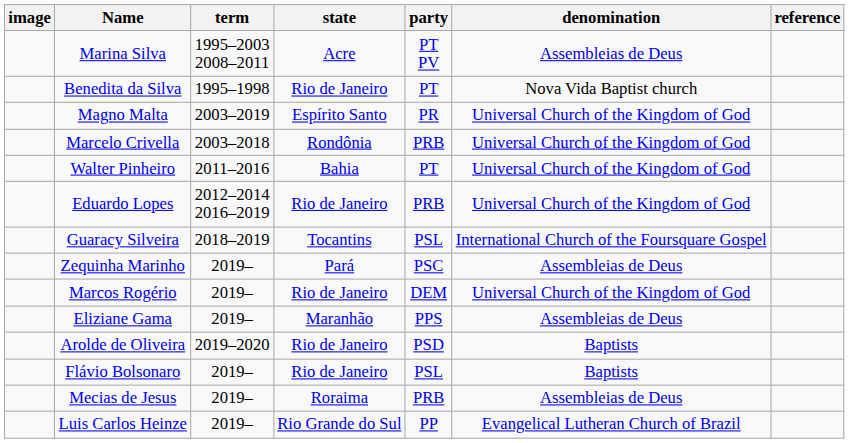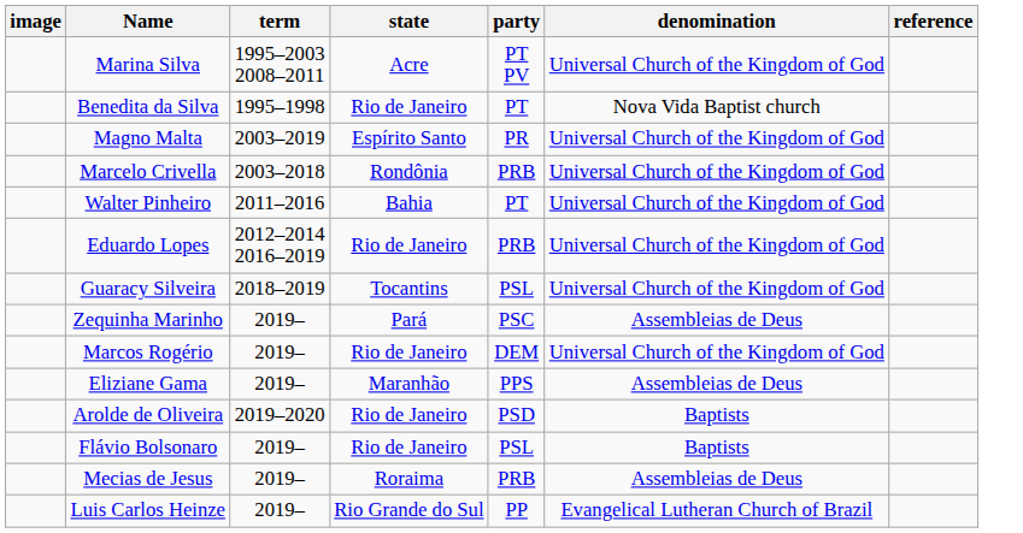Marina Silva | denomination: Assembleias de Deus -> Universal Church of the Kingdom of God
Guaracy Silveira | denomination: International Church of the Foursquare Gospel -> Universal Church of the Kingdom of God
